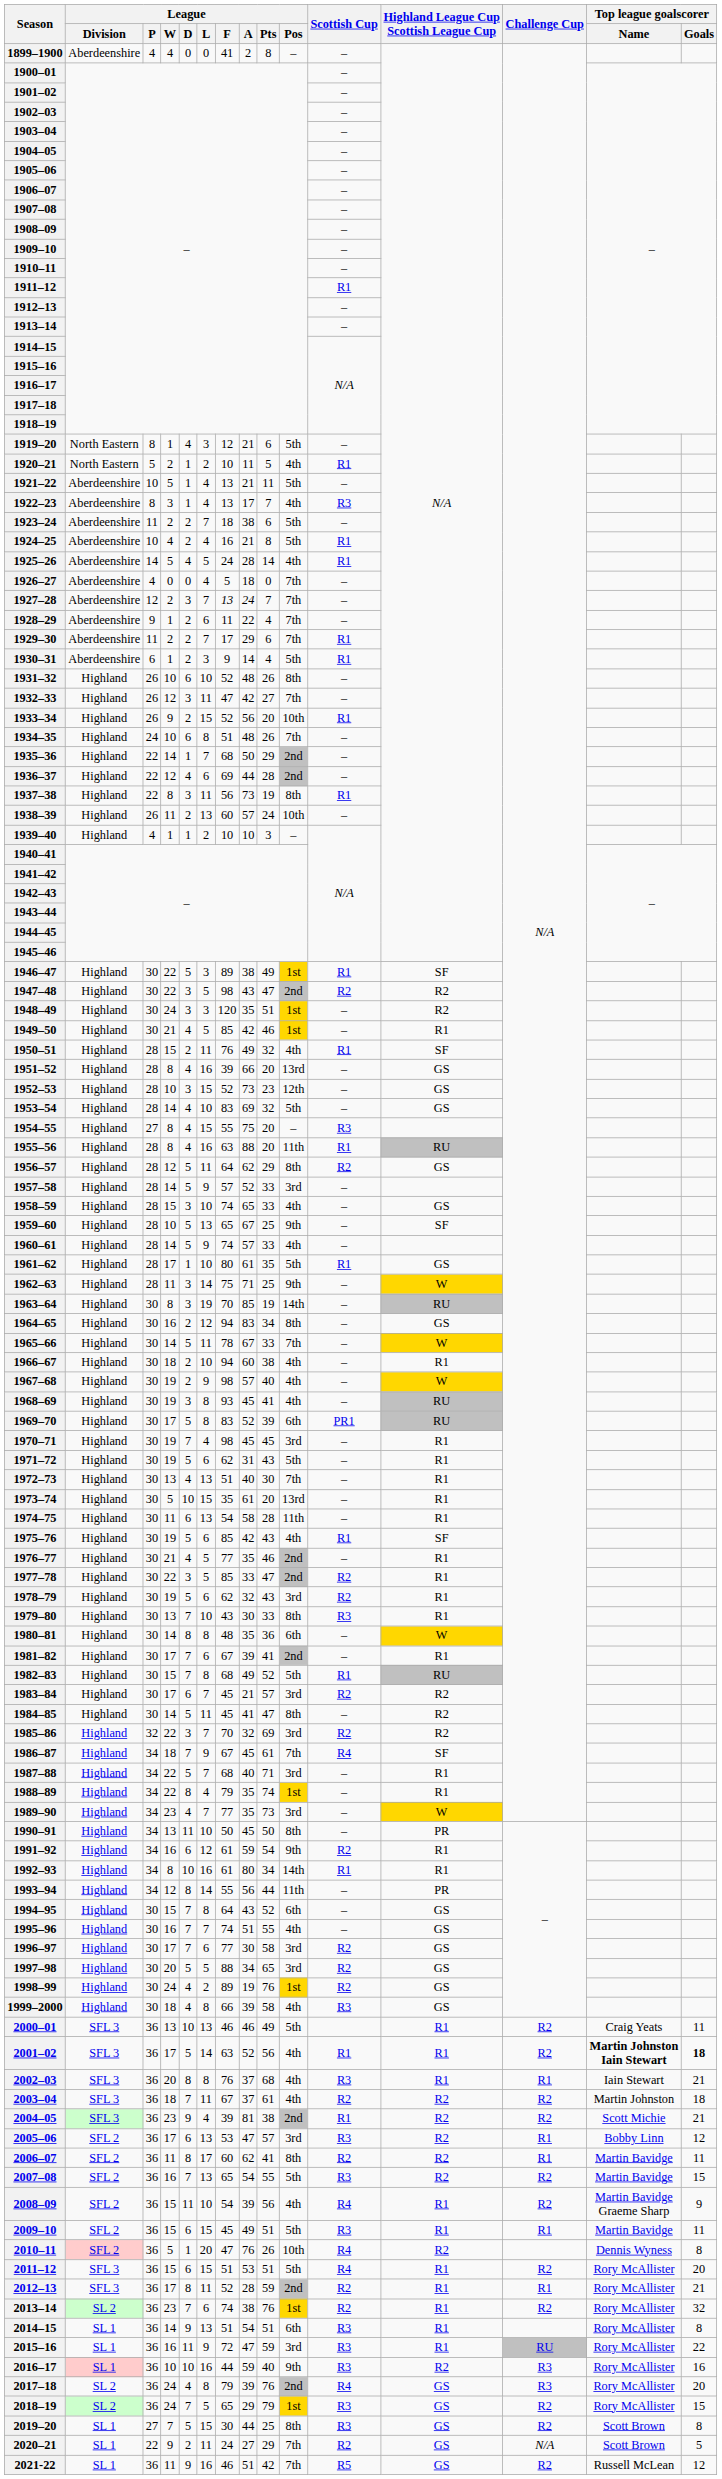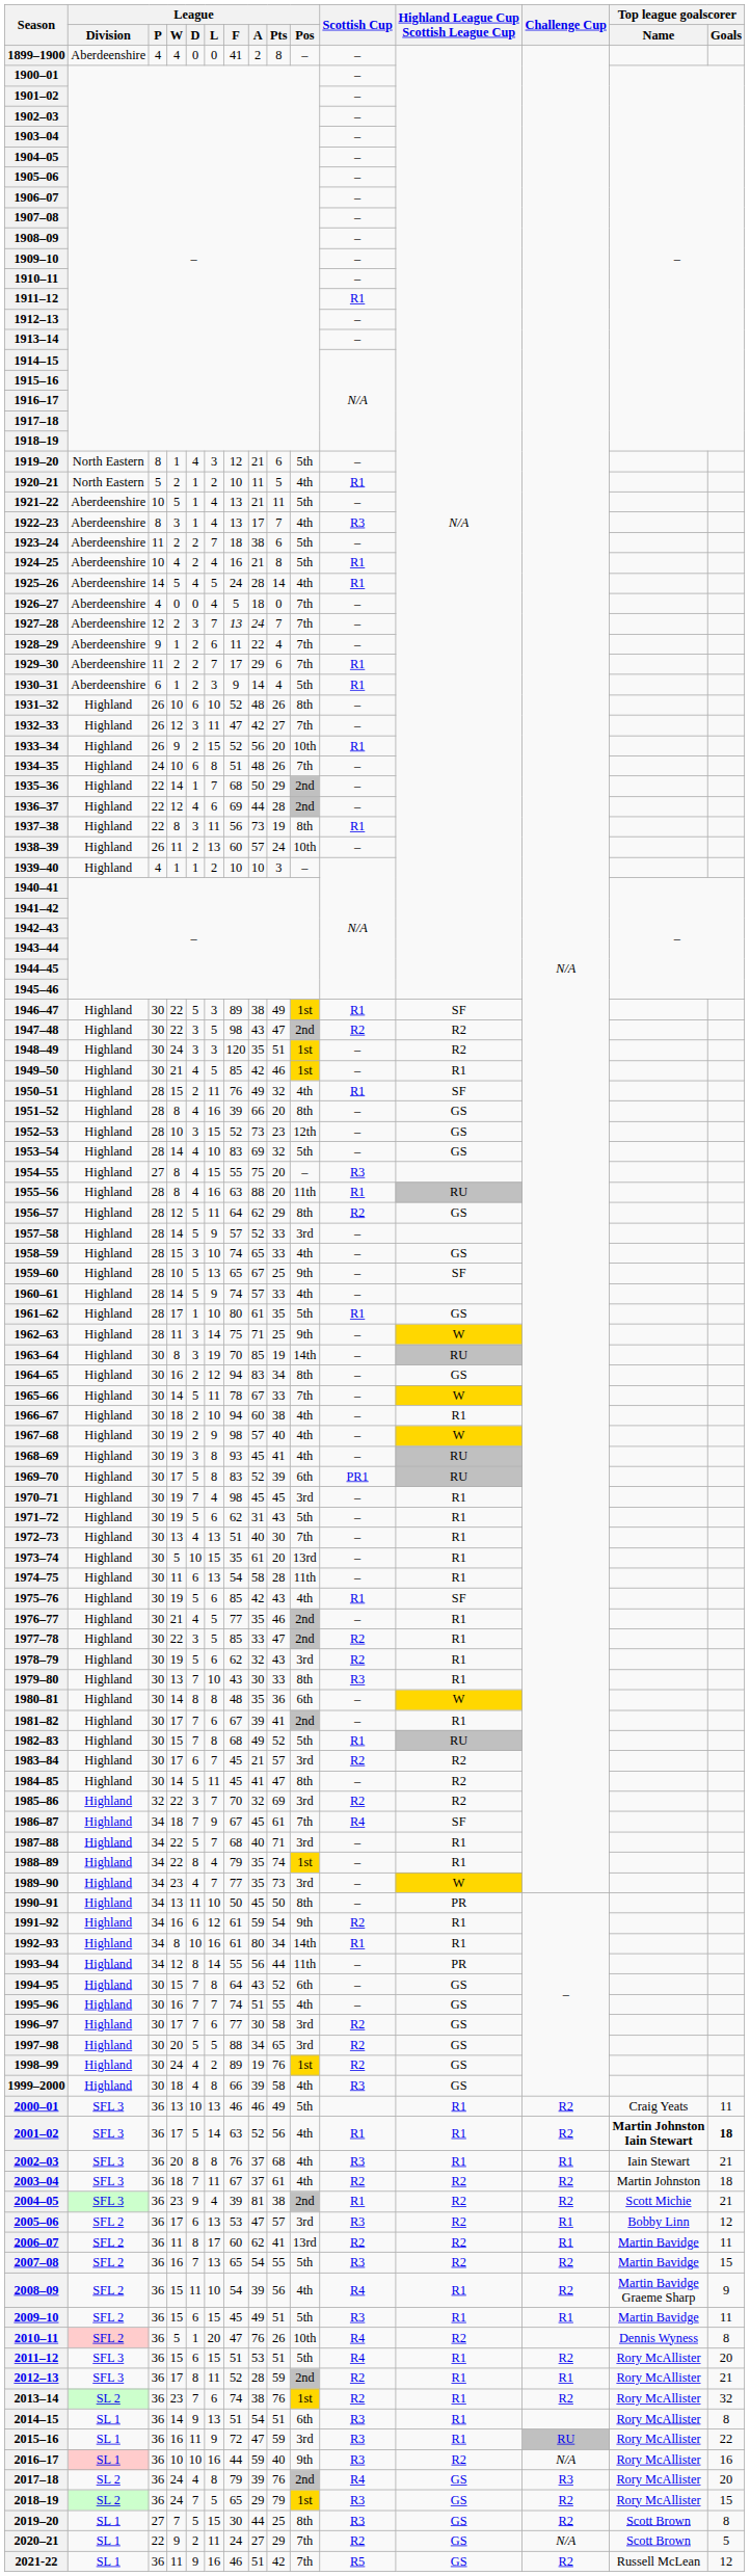1951–52 | League / Pos: 13rd -> 8th
2006–07 | League / Pos: 8th -> 13rd
2016–17 | Challenge Cup: R3 -> N/A
